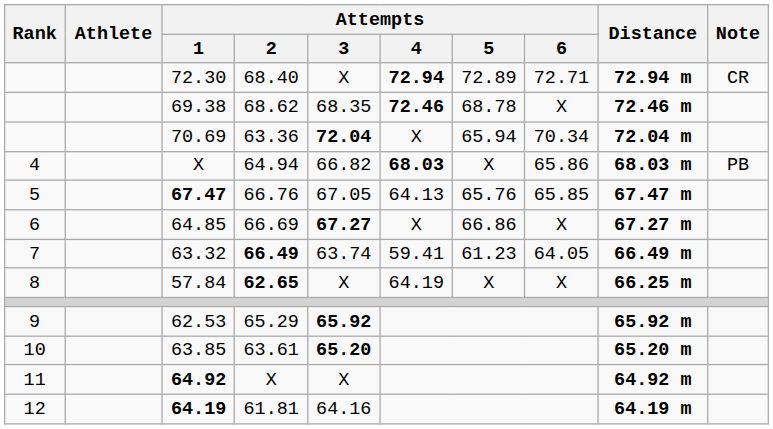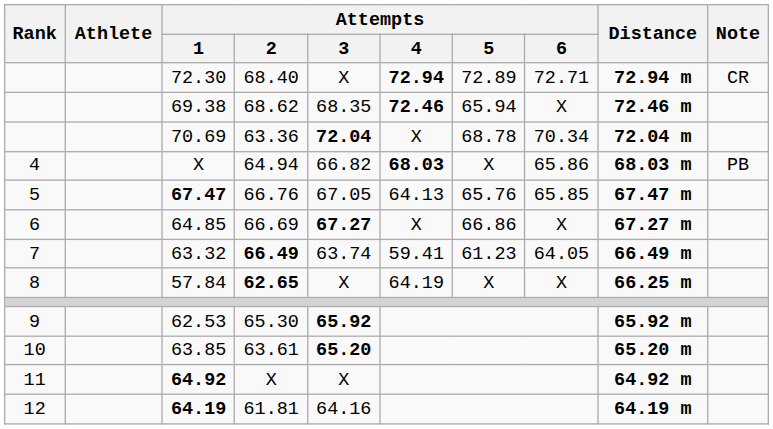69.38 | Attempts / 5: 68.78 -> 65.94
70.69 | Attempts / 5: 65.94 -> 68.78
62.53 | Attempts / 2: 65.29 -> 65.30
